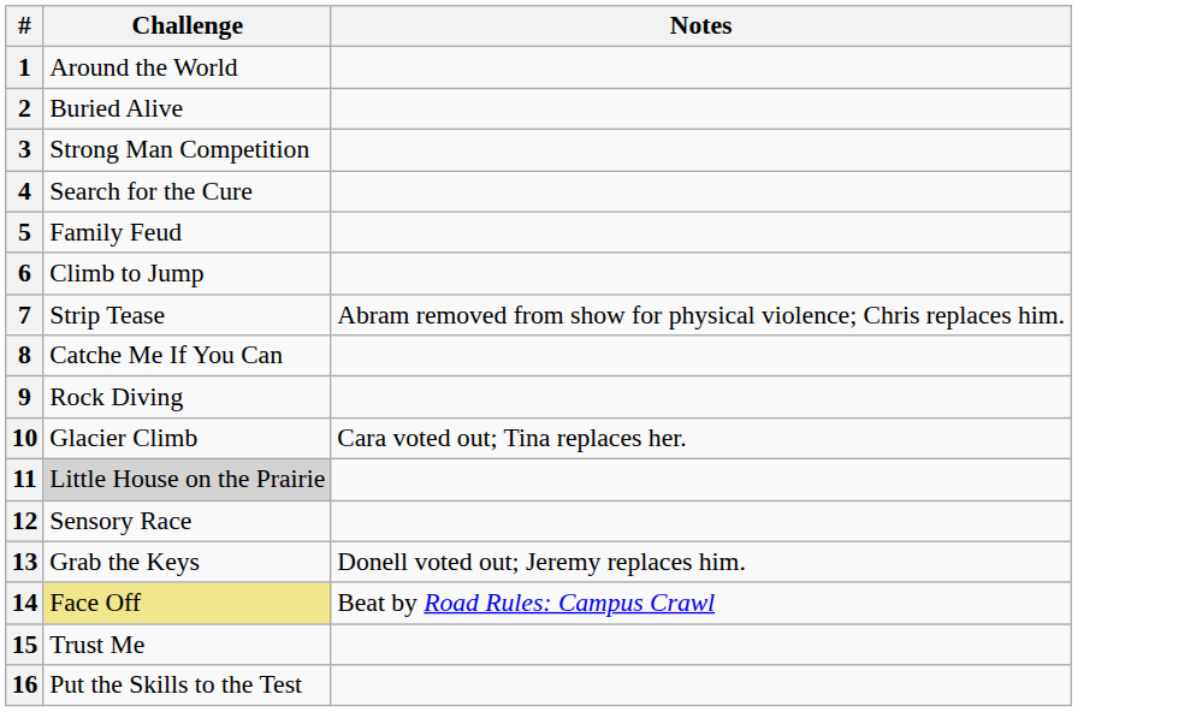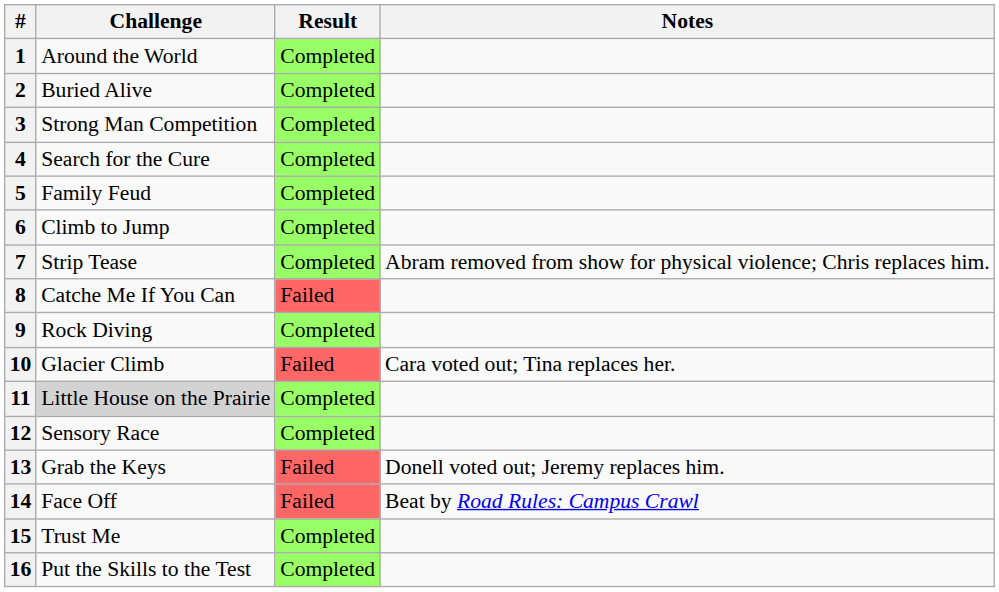+ column: Result | Completed | Completed | Completed | Completed | Completed | Completed | Completed | Failed | Completed | Failed | Completed | Completed | Failed | Failed | Completed | Completed
14 | Challenge: khaki background -> no background
